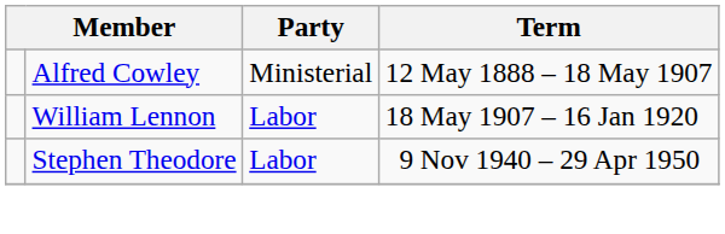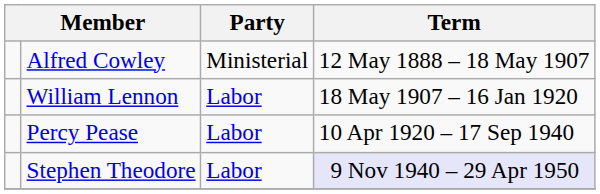+ row: Percy Pease | Labor | 10 Apr 1920 – 17 Sep 1940
Stephen Theodore | Term: no background -> lavender background
